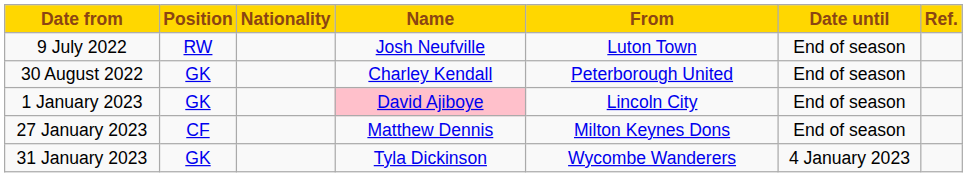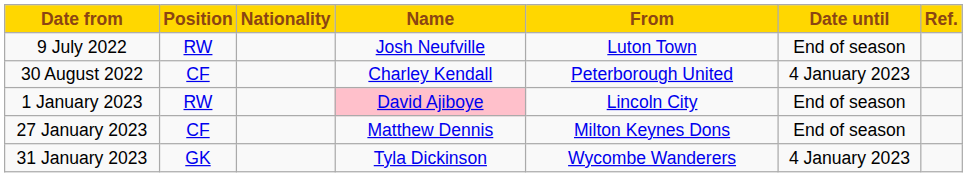30 August 2022 | Position: GK -> CF
30 August 2022 | Date until: End of season -> 4 January 2023
1 January 2023 | Position: GK -> RW
